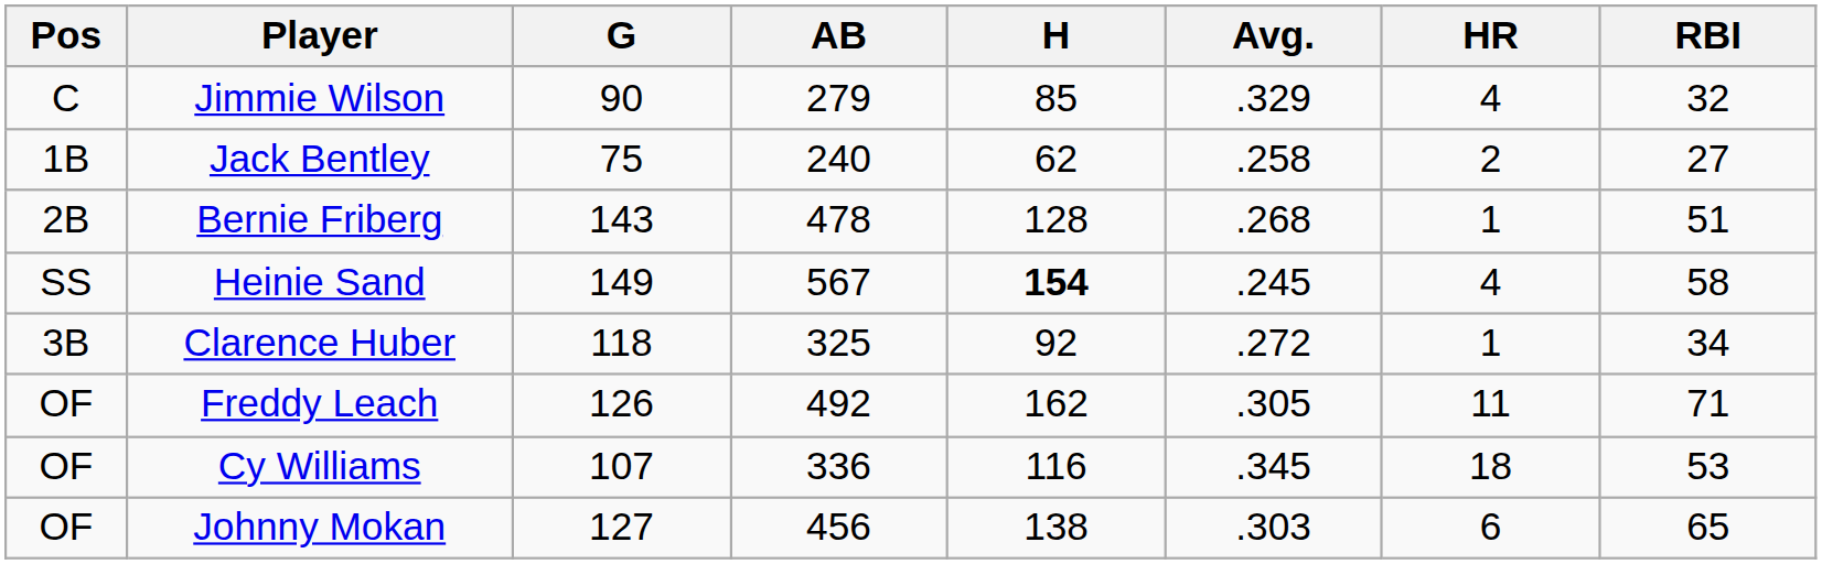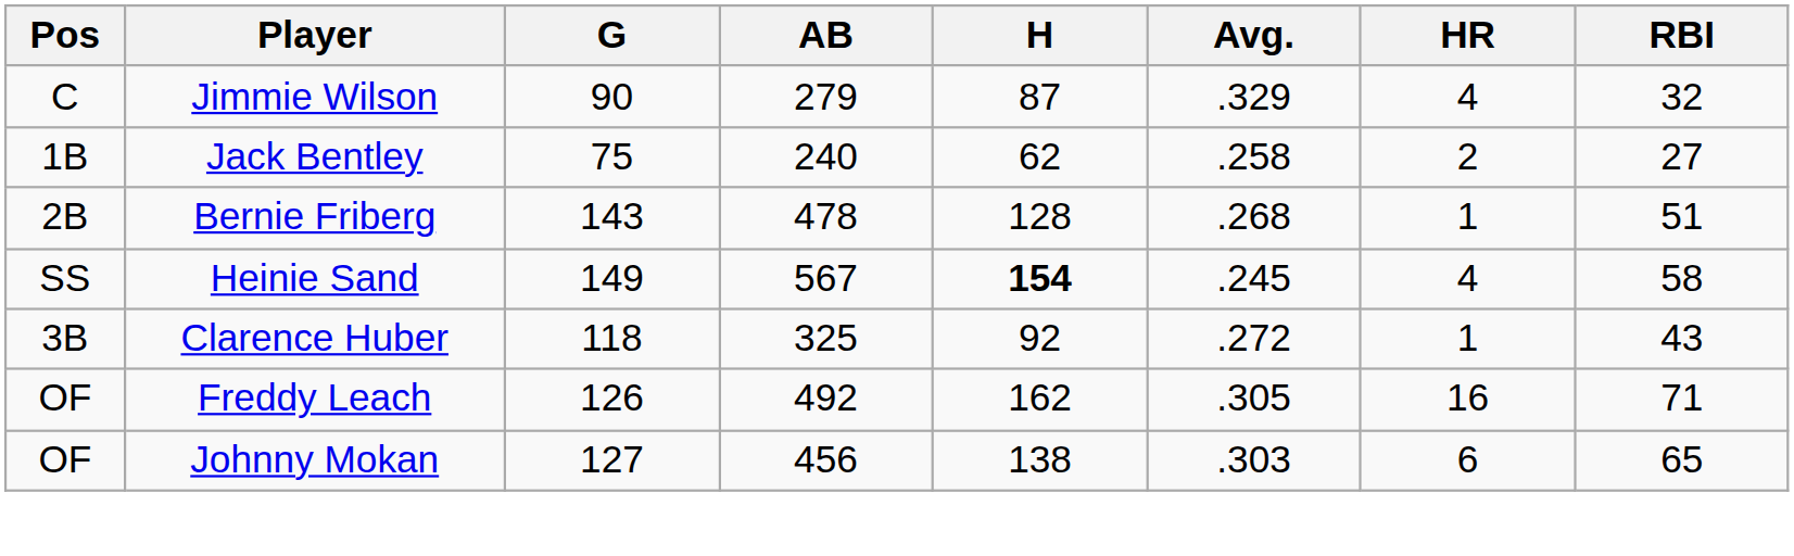Jimmie Wilson | H: 85 -> 87
Clarence Huber | RBI: 34 -> 43
Freddy Leach | HR: 11 -> 16
- row: OF | Cy Williams | 107 | 336 | 116 | .345 | 18 | 53
